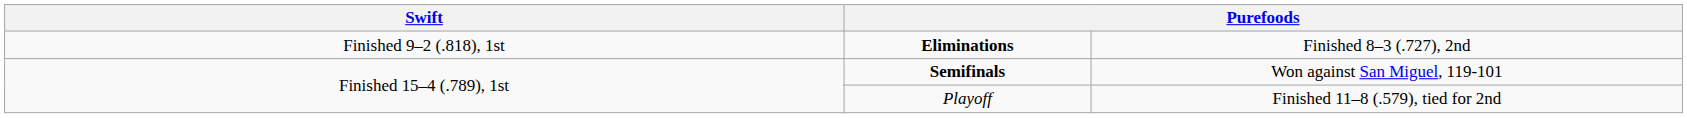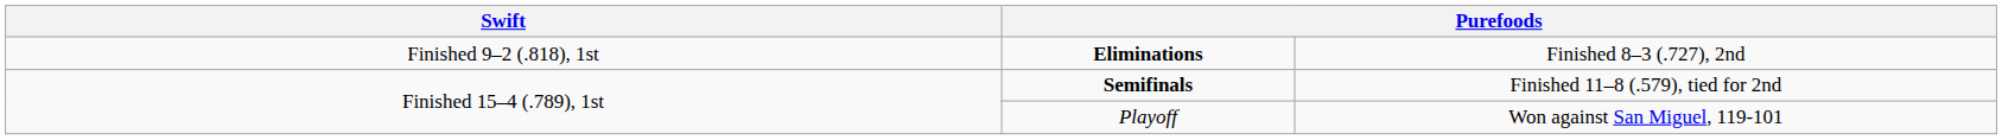Semifinals | column 4: Won against San Miguel, 119-101 -> Finished 11–8 (.579), tied for 2nd
Playoff | column 4: Finished 11–8 (.579), tied for 2nd -> Won against San Miguel, 119-101
